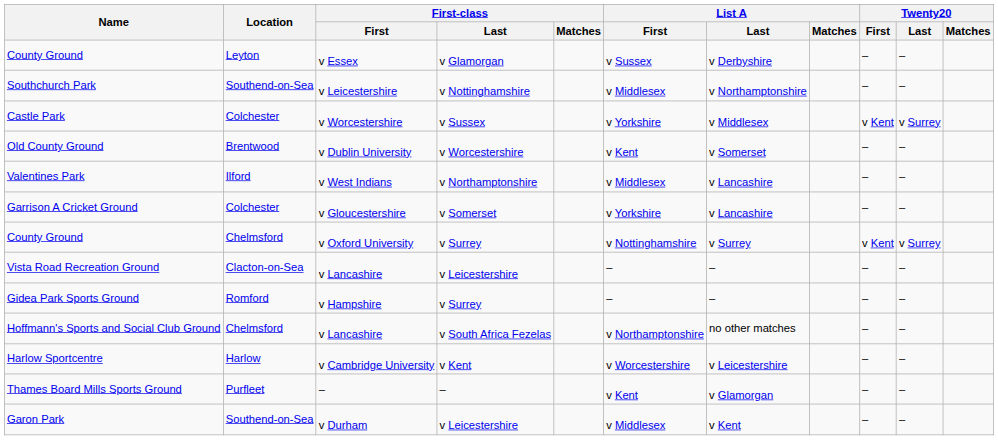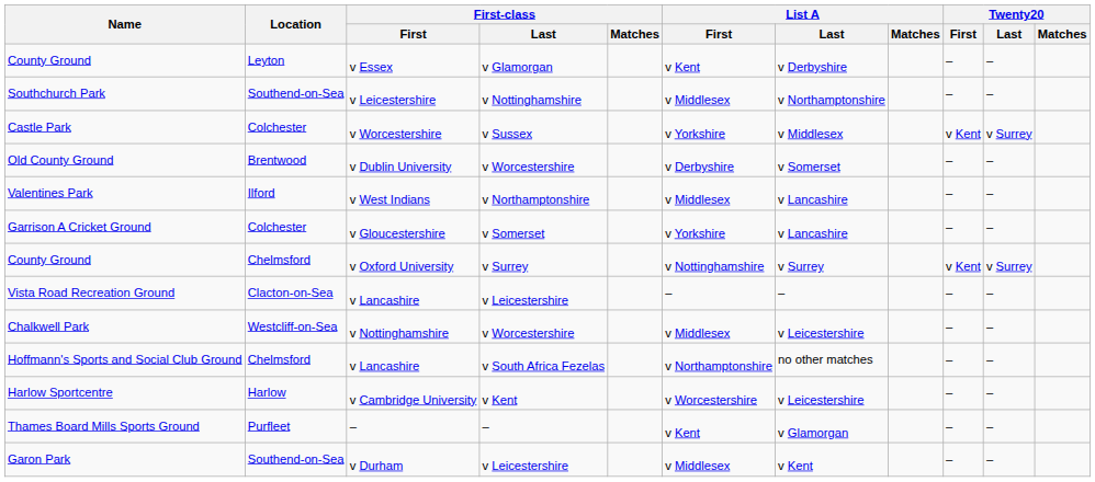County Ground / v Essex | List A / First: v Sussex -> v Kent
Old County Ground | List A / First: v Kent -> v Derbyshire
+ row: Chalkwell Park | Westcliff-on-Sea | v Nottinghamshire | v Worcestershire | v Middlesex | v Leicestershire | – | –
- row: Gidea Park Sports Ground | Romford | v Hampshire | v Surrey | – | – | – | –
